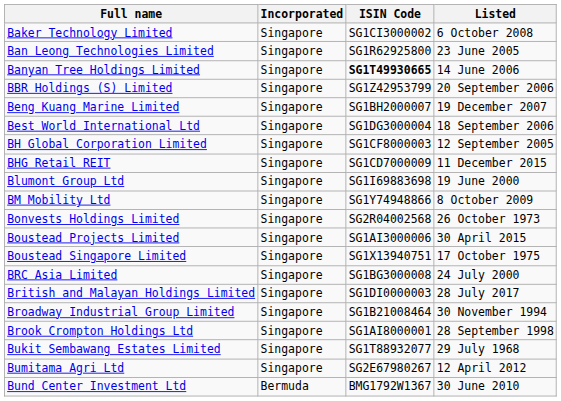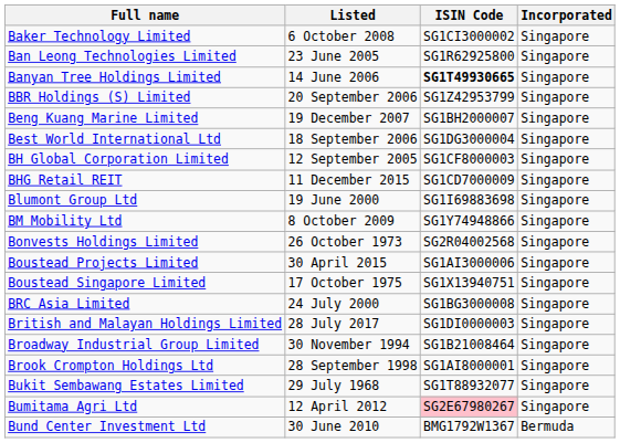columns swapped: Incorporated <-> Listed
Bumitama Agri Ltd | ISIN Code: no background -> pink background
